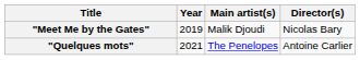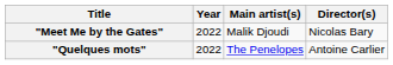"Meet Me by the Gates" | Year: 2019 -> 2022
"Quelques mots" | Year: 2021 -> 2022
